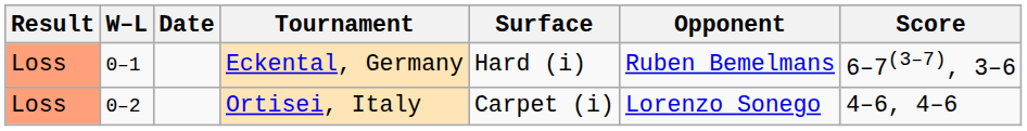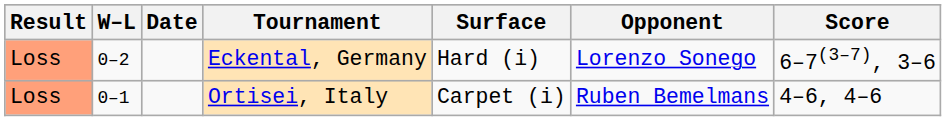Eckental, Germany | W–L: 0–1 -> 0–2
Eckental, Germany | Opponent: Ruben Bemelmans -> Lorenzo Sonego
Ortisei, Italy | W–L: 0–2 -> 0–1
Ortisei, Italy | Opponent: Lorenzo Sonego -> Ruben Bemelmans
